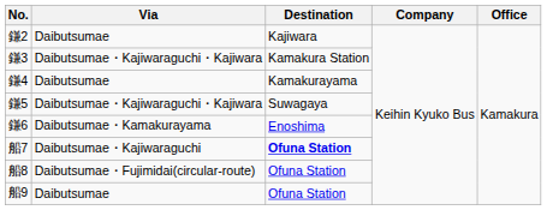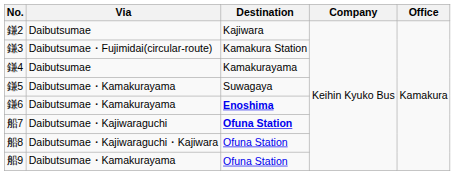鎌3 | Via: Daibutsumae・Kajiwaraguchi・Kajiwara -> Daibutsumae・Fujimidai(circular-route)
鎌5 | Via: Daibutsumae・Kajiwaraguchi・Kajiwara -> Daibutsumae・Kamakurayama
鎌6 | Destination: normal -> bold
船8 | Via: Daibutsumae・Fujimidai(circular-route) -> Daibutsumae・Kajiwaraguchi・Kajiwara
船9 | Via: Daibutsumae -> Daibutsumae・Kamakurayama
